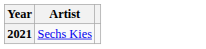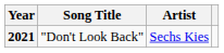+ column: Song Title | "Don't Look Back"
